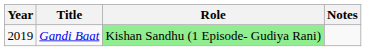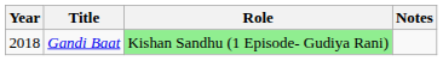Gandi Baat | Year: 2019 -> 2018
